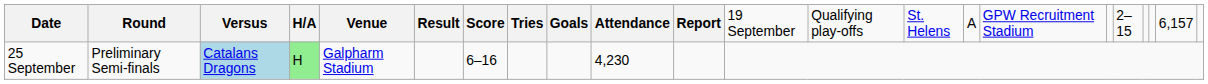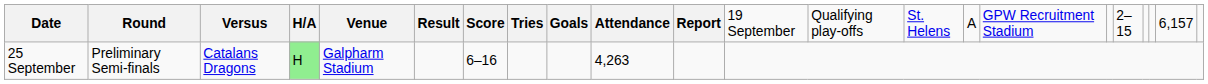25 September | column 3: lightblue background -> no background
25 September | column 10: 4,230 -> 4,263
